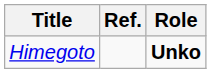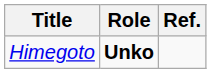columns swapped: Role <-> Ref.
